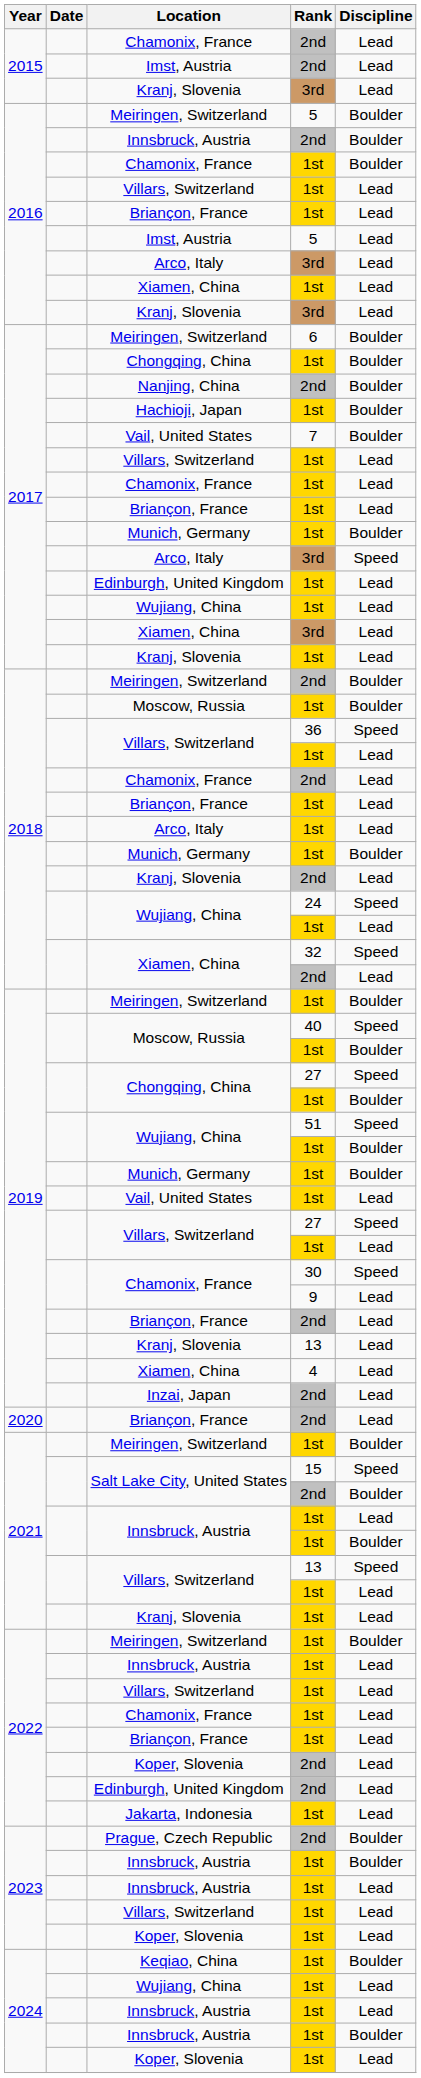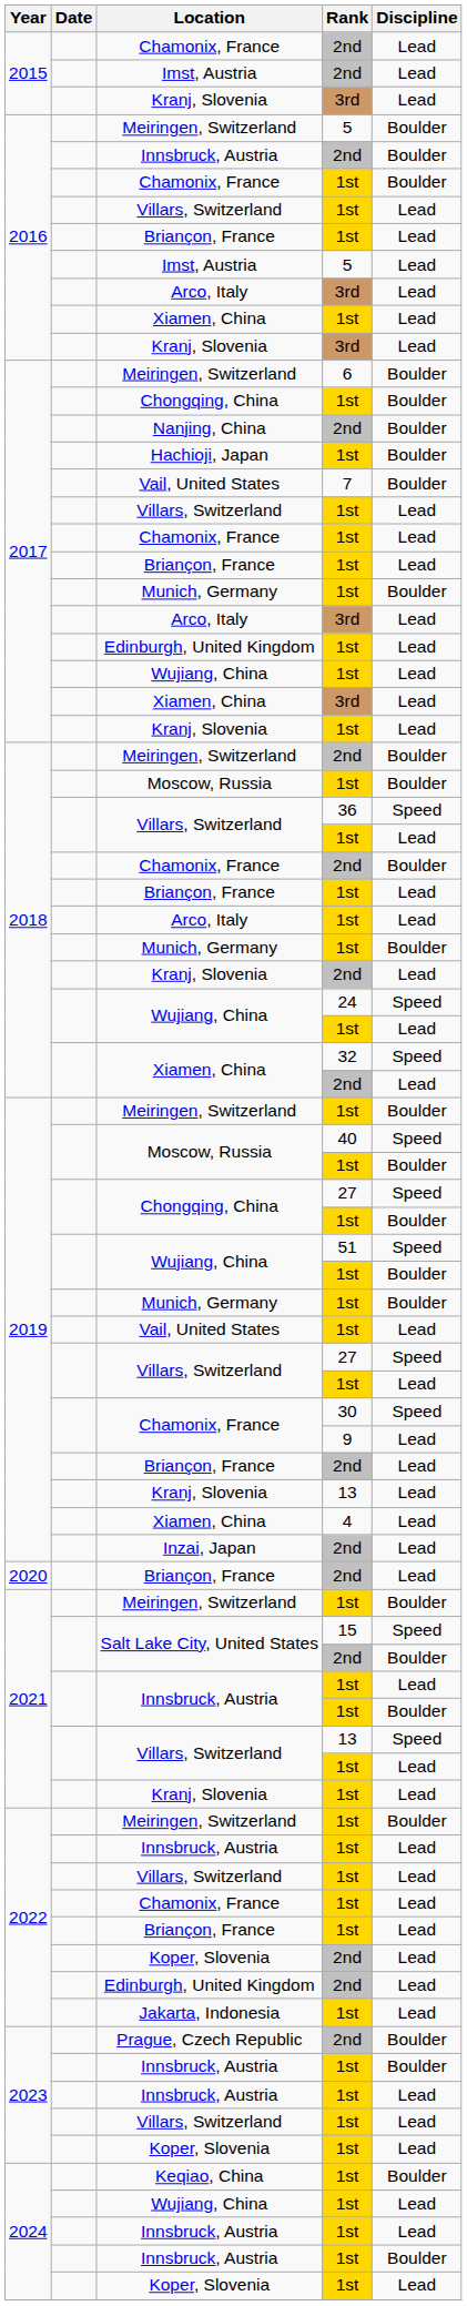2017 / Arco, Italy | Discipline: Speed -> Lead
2018 / Chamonix, France | Discipline: Lead -> Boulder
